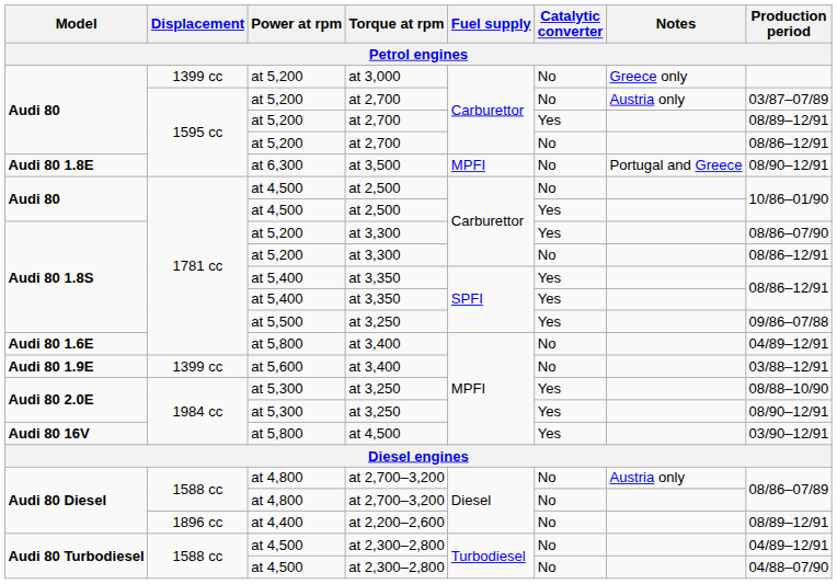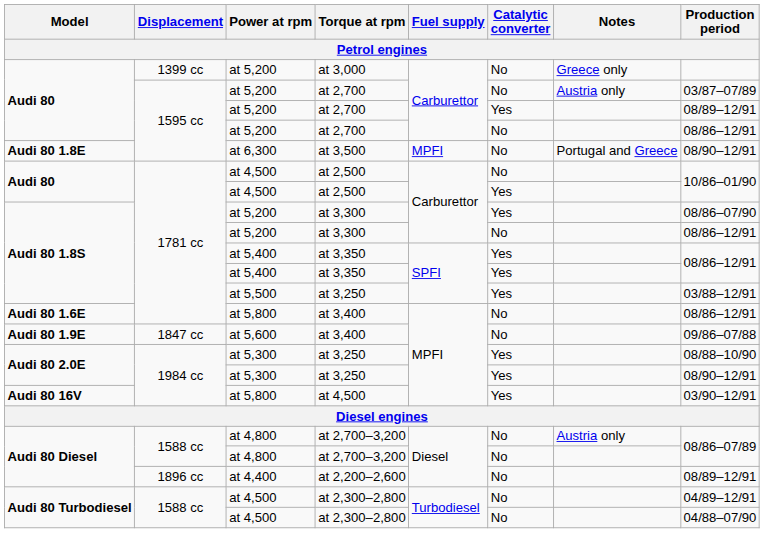at 5,500 / at 3,250 | Production period: 09/86–07/88 -> 03/88–12/91
at 5,800 / at 3,400 | Production period: 04/89–12/91 -> 08/86–12/91
at 5,600 / at 3,400 | Displacement: 1399 cc -> 1847 cc
at 5,600 / at 3,400 | Production period: 03/88–12/91 -> 09/86–07/88
